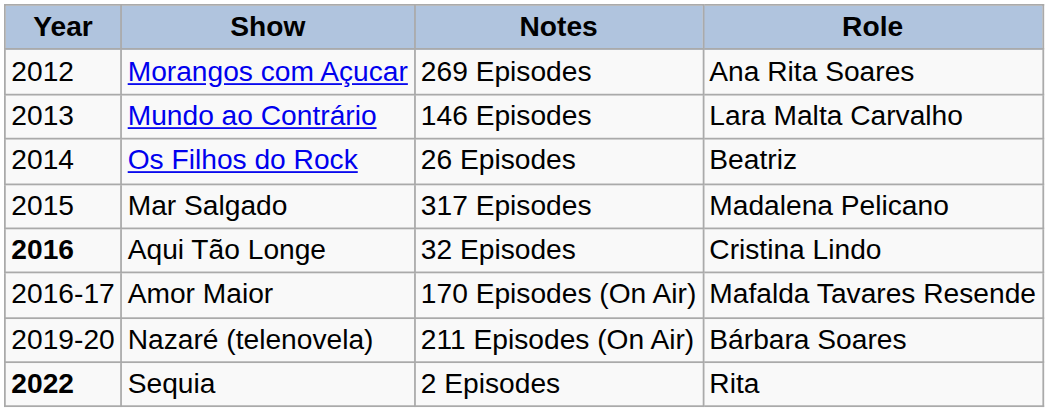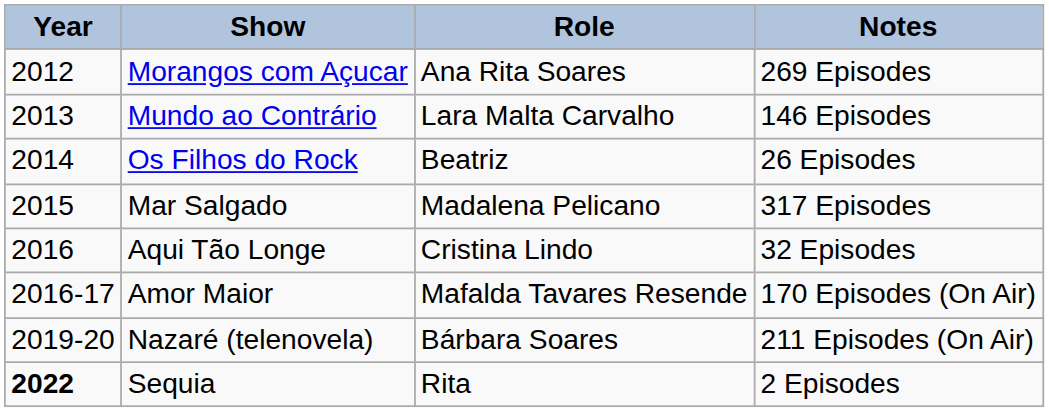columns swapped: Role <-> Notes
Aqui Tão Longe | Year: bold -> normal
